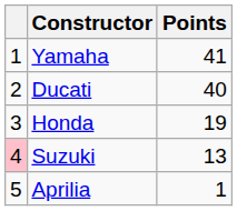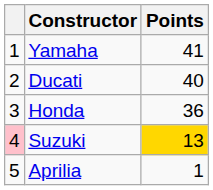Honda | Points: 19 -> 36
Suzuki | Points: no background -> gold background
